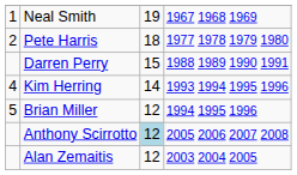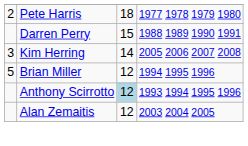- row: 1 | Neal Smith | 19 | 1967 1968 1969
Kim Herring | column 1: 4 -> 3
Kim Herring | column 4: 1993 1994 1995 1996 -> 2005 2006 2007 2008
Anthony Scirrotto | column 4: 2005 2006 2007 2008 -> 1993 1994 1995 1996
